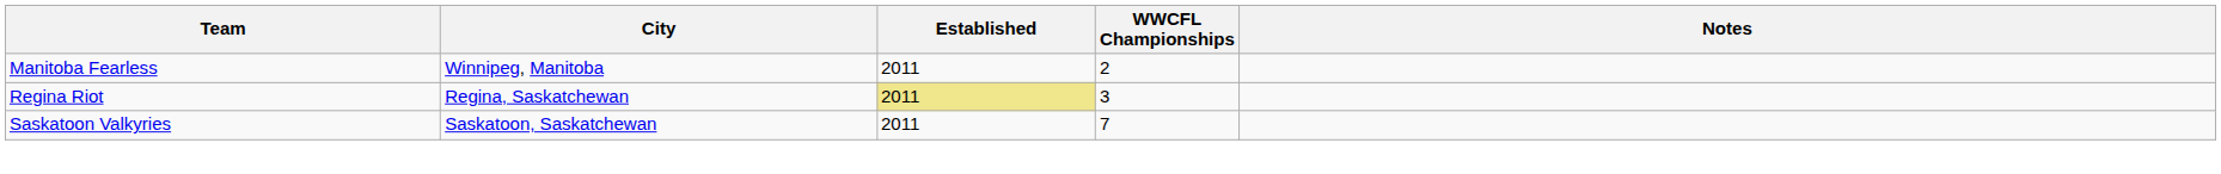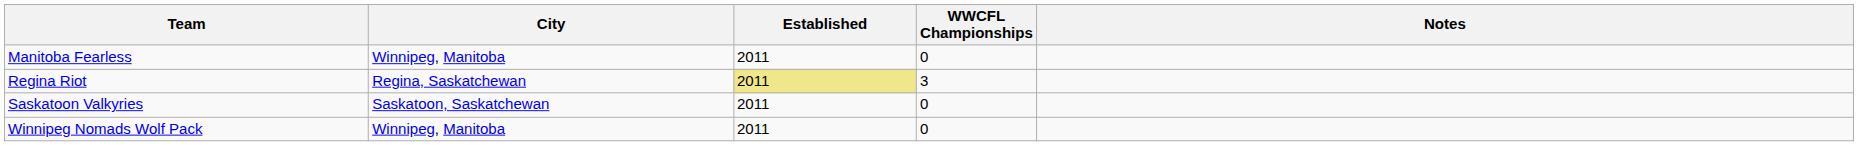Manitoba Fearless | WWCFL Championships: 2 -> 0
Saskatoon Valkyries | WWCFL Championships: 7 -> 0
+ row: Winnipeg Nomads Wolf Pack | Winnipeg, Manitoba | 2011 | 0
